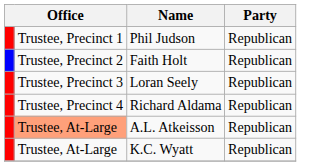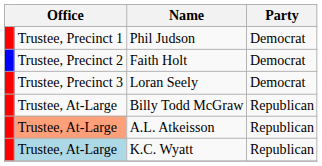Phil Judson | Party: Republican -> Democrat
Faith Holt | Party: Republican -> Democrat
Loran Seely | Party: Republican -> Democrat
- row: Trustee, Precinct 4 | Richard Aldama | Republican
+ row: Trustee, At-Large | Billy Todd McGraw | Republican
K.C. Wyatt | column 2: no background -> lightblue background
